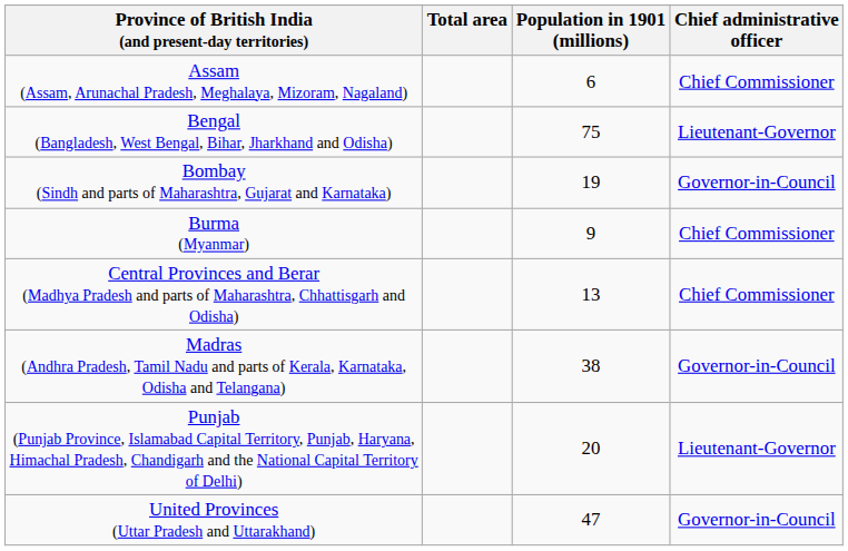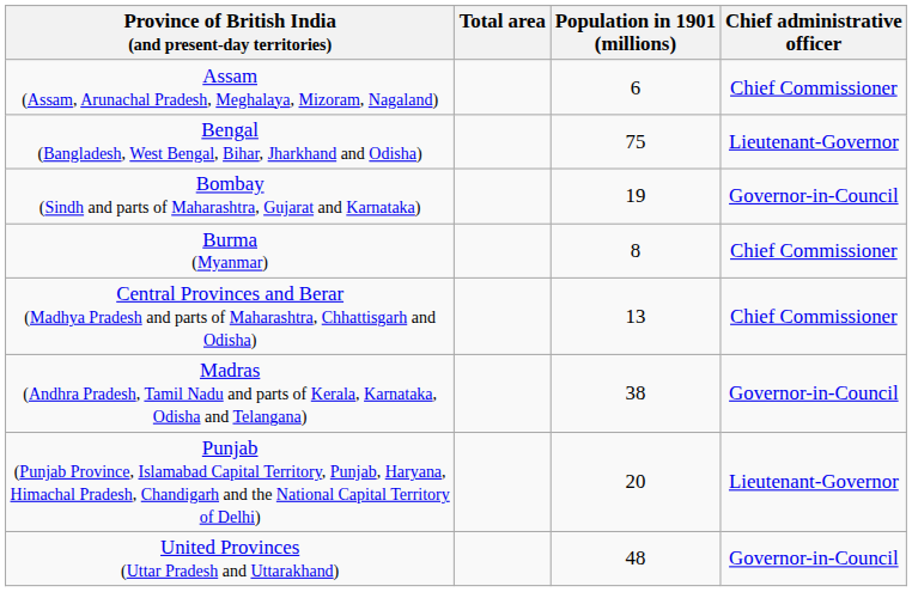Burma (Myanmar) | Population in 1901 (millions): 9 -> 8
United Provinces (Uttar Pradesh and Uttarakhand) | Population in 1901 (millions): 47 -> 48
